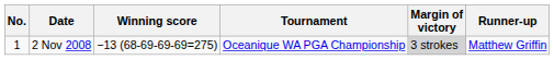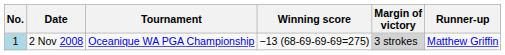columns swapped: Tournament <-> Winning score
2 Nov 2008 | No.: no background -> lightblue background
